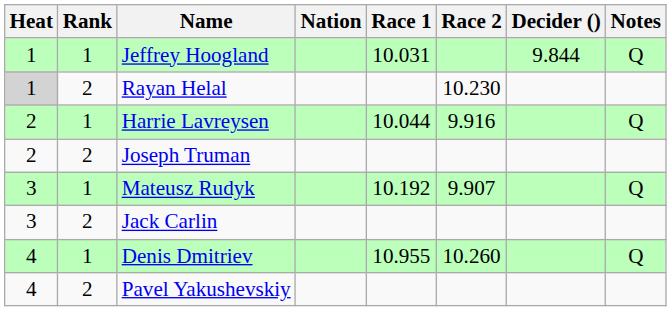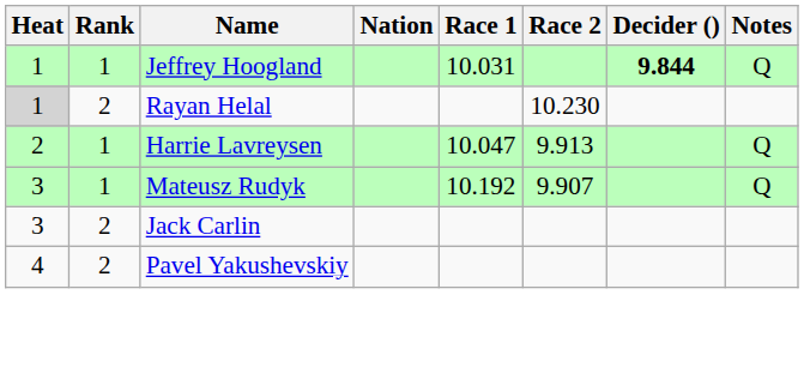Jeffrey Hoogland | Decider (): normal -> bold
Harrie Lavreysen | Race 1: 10.044 -> 10.047
Harrie Lavreysen | Race 2: 9.916 -> 9.913
- row: 2 | 2 | Joseph Truman
- row: 4 | 1 | Denis Dmitriev | 10.955 | 10.260 | Q
